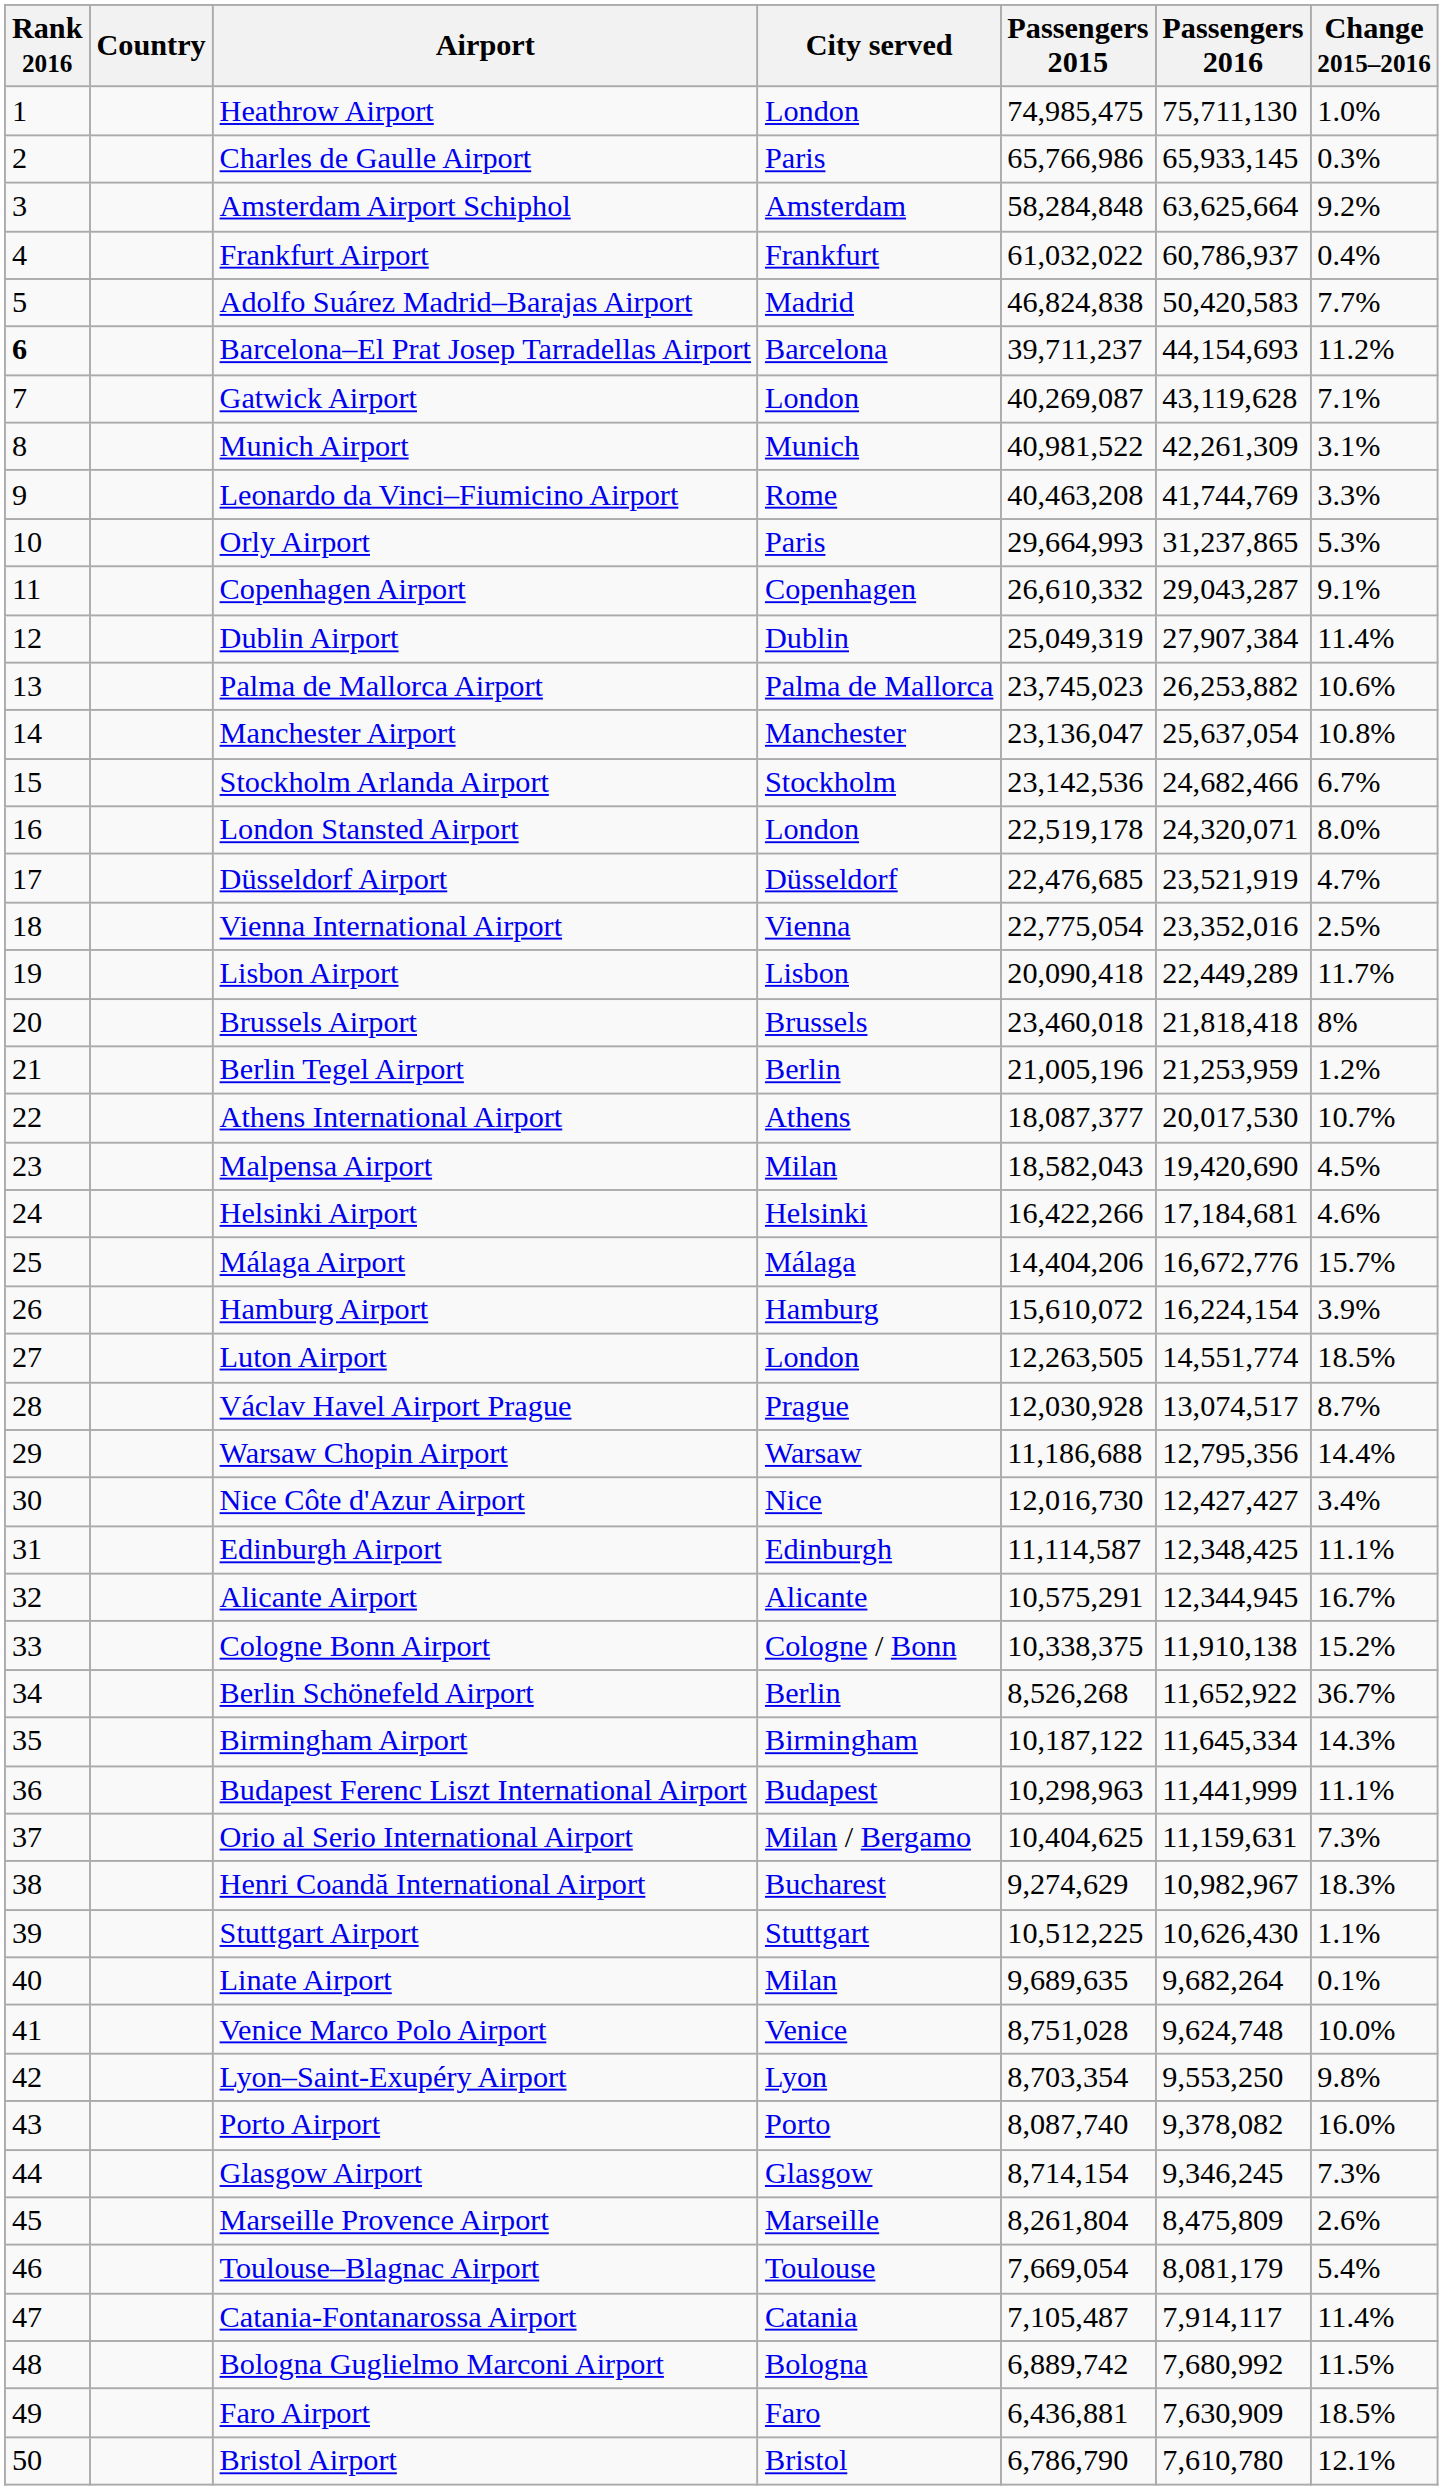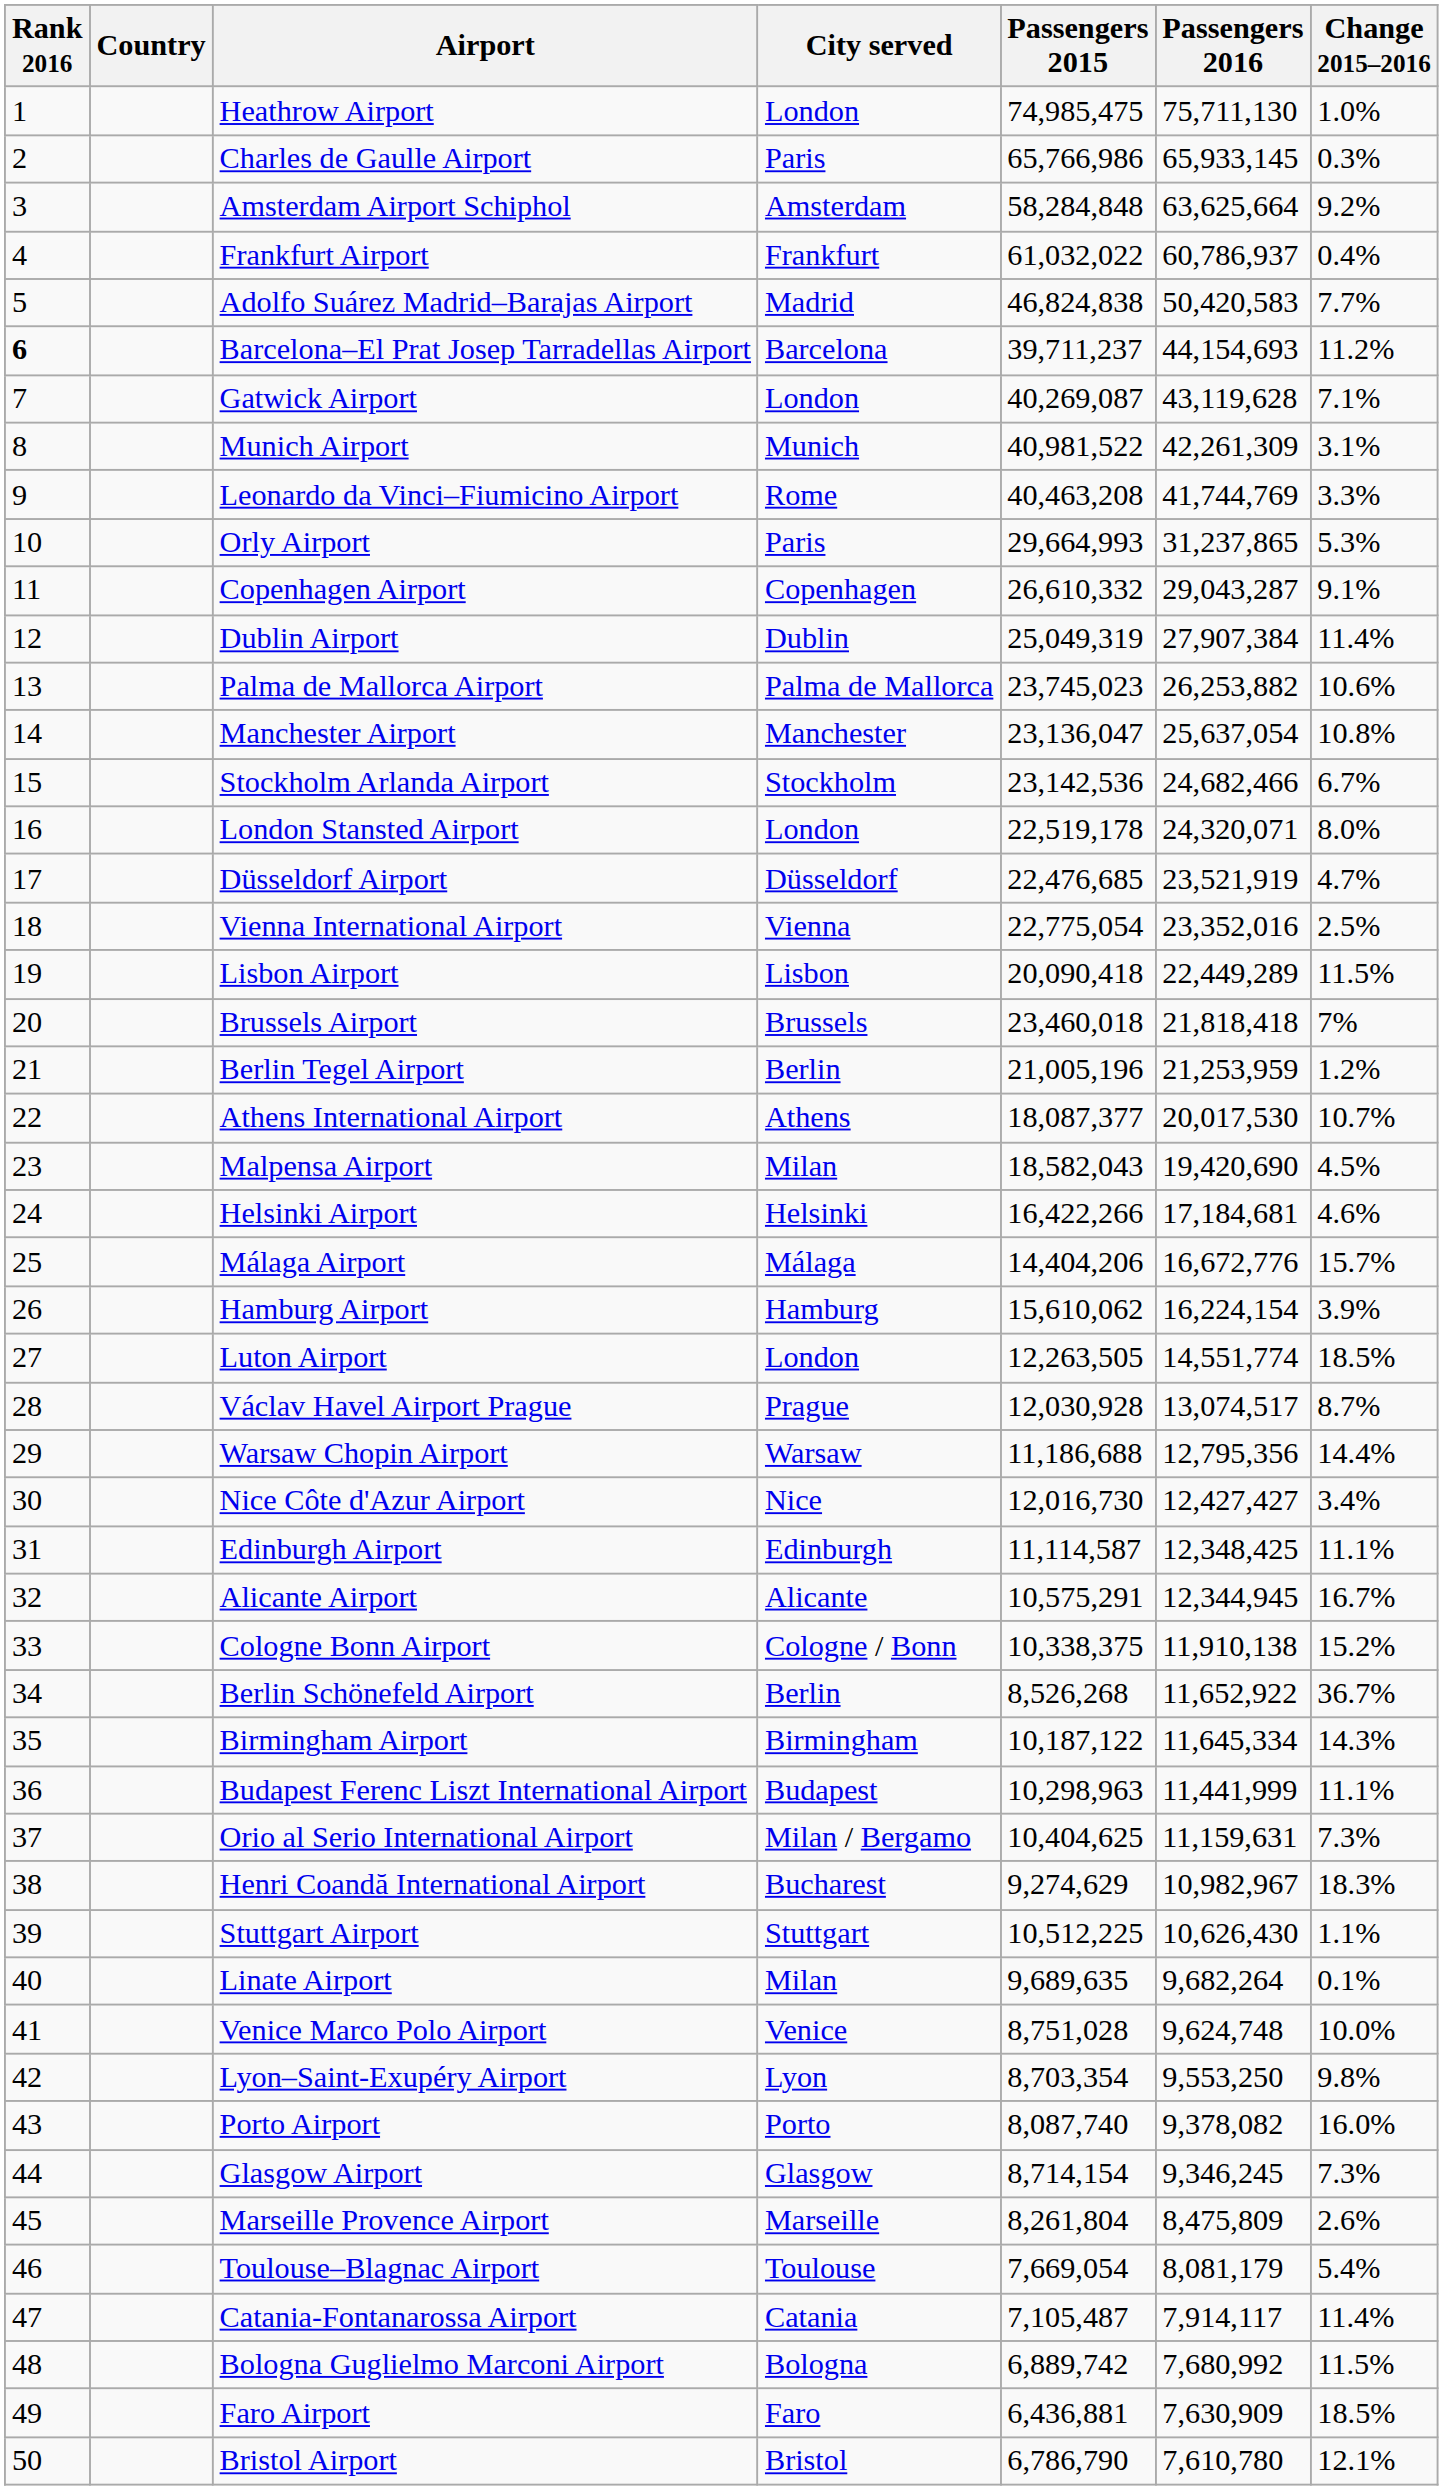Lisbon Airport | Change 2015–2016: 11.7% -> 11.5%
Brussels Airport | Change 2015–2016: 8% -> 7%
Hamburg Airport | Passengers 2015: 15,610,072 -> 15,610,062
